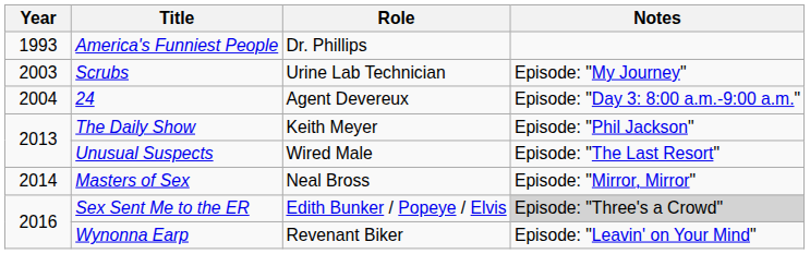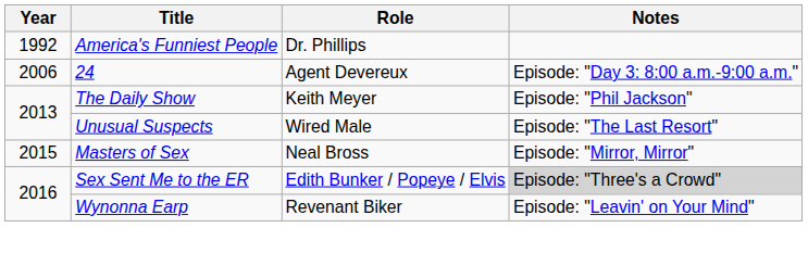America's Funniest People | Year: 1993 -> 1992
- row: 2003 | Scrubs | Urine Lab Technician | Episode: "My Journey"
24 | Year: 2004 -> 2006
Masters of Sex | Year: 2014 -> 2015
